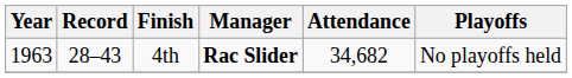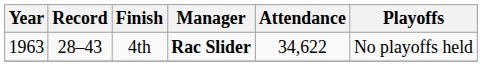4th | Attendance: 34,682 -> 34,622
